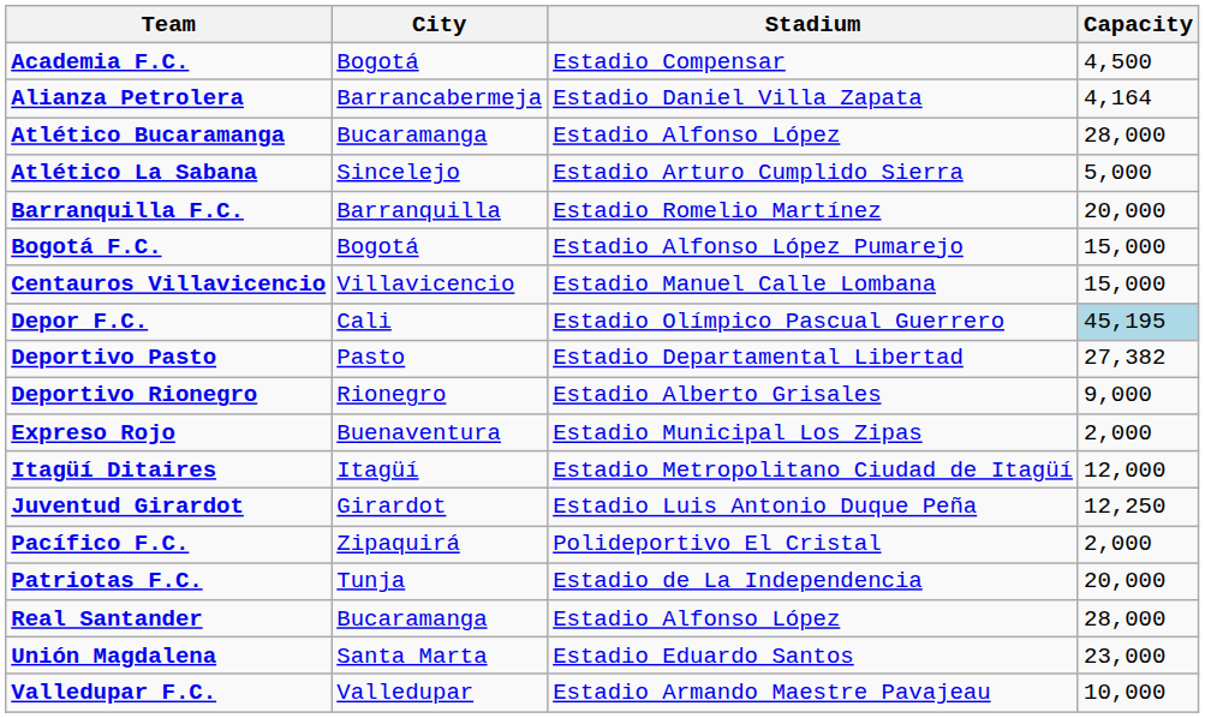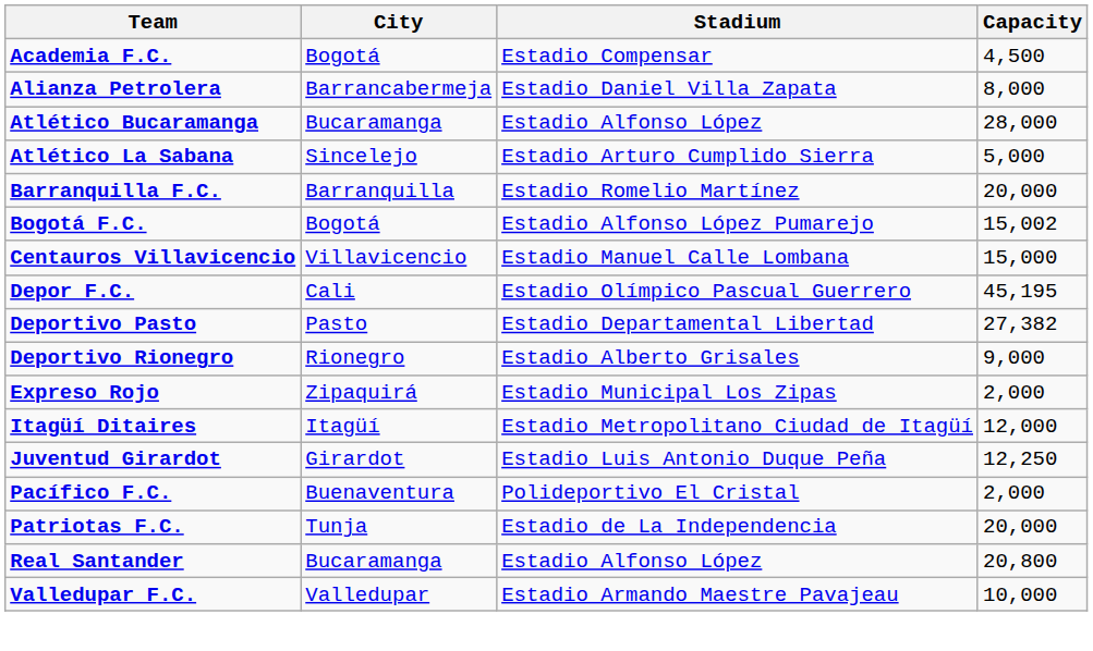Alianza Petrolera | Capacity: 4,164 -> 8,000
Bogotá F.C. | Capacity: 15,000 -> 15,002
Depor F.C. | Capacity: lightblue background -> no background
Expreso Rojo | City: Buenaventura -> Zipaquirá
Pacífico F.C. | City: Zipaquirá -> Buenaventura
Real Santander | Capacity: 28,000 -> 20,800
- row: Unión Magdalena | Santa Marta | Estadio Eduardo Santos | 23,000
